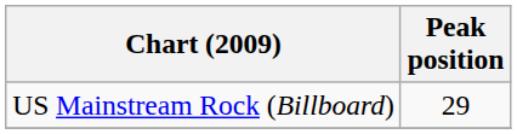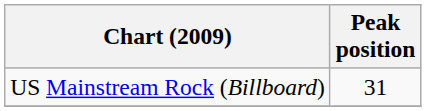US Mainstream Rock (Billboard) | Peak position: 29 -> 31
